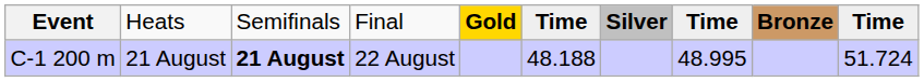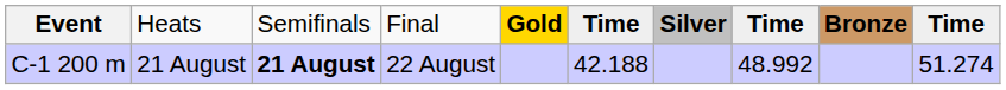C-1 200 m | column 6: 48.188 -> 42.188
C-1 200 m | column 8: 48.995 -> 48.992
C-1 200 m | column 10: 51.724 -> 51.274
